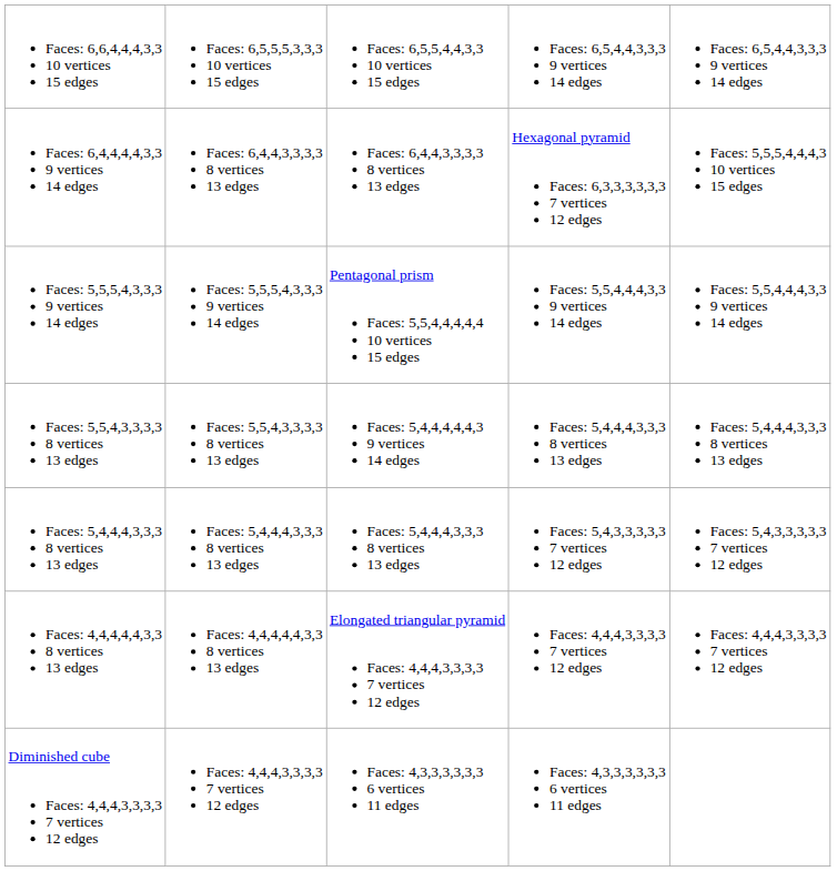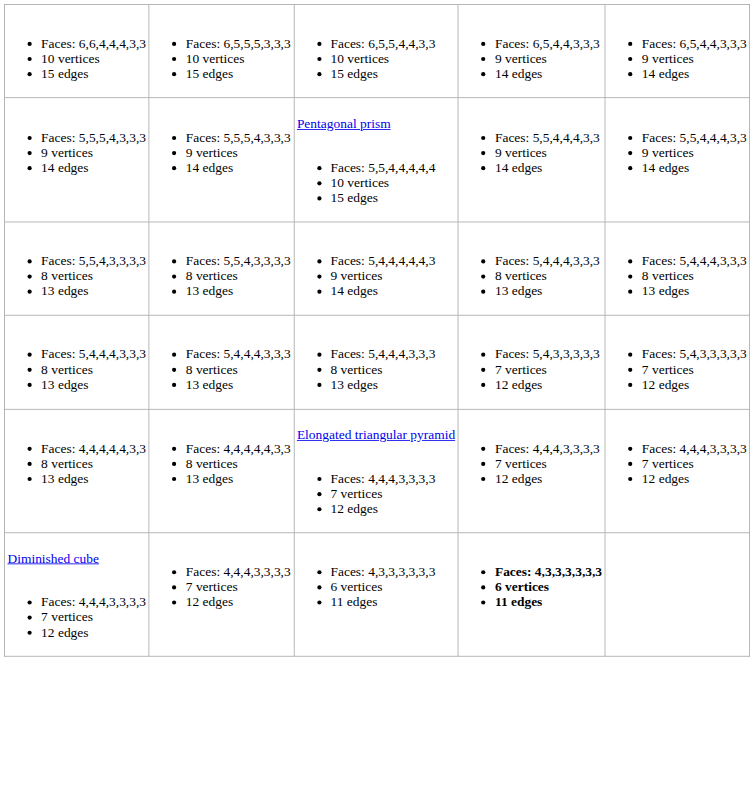- row: Faces: 6,4,4,4,4,3,3 9 vertices 14 edges | Faces: 6,4,4,3,3,3,3 8 vertices 13 edges | Faces: 6,4,4,3,3,3,3 8 vertices 13 edges | Hexagonal pyramid Faces: 6,3,3,3,3,3,3 7 vertices 12 edges | Faces: 5,5,5,4,4,4,3 10 vertices 15 edges
Diminished cube Faces: 4,4,4,3,3,3,3 7 vertices 12 edges | column 4: normal -> bold
